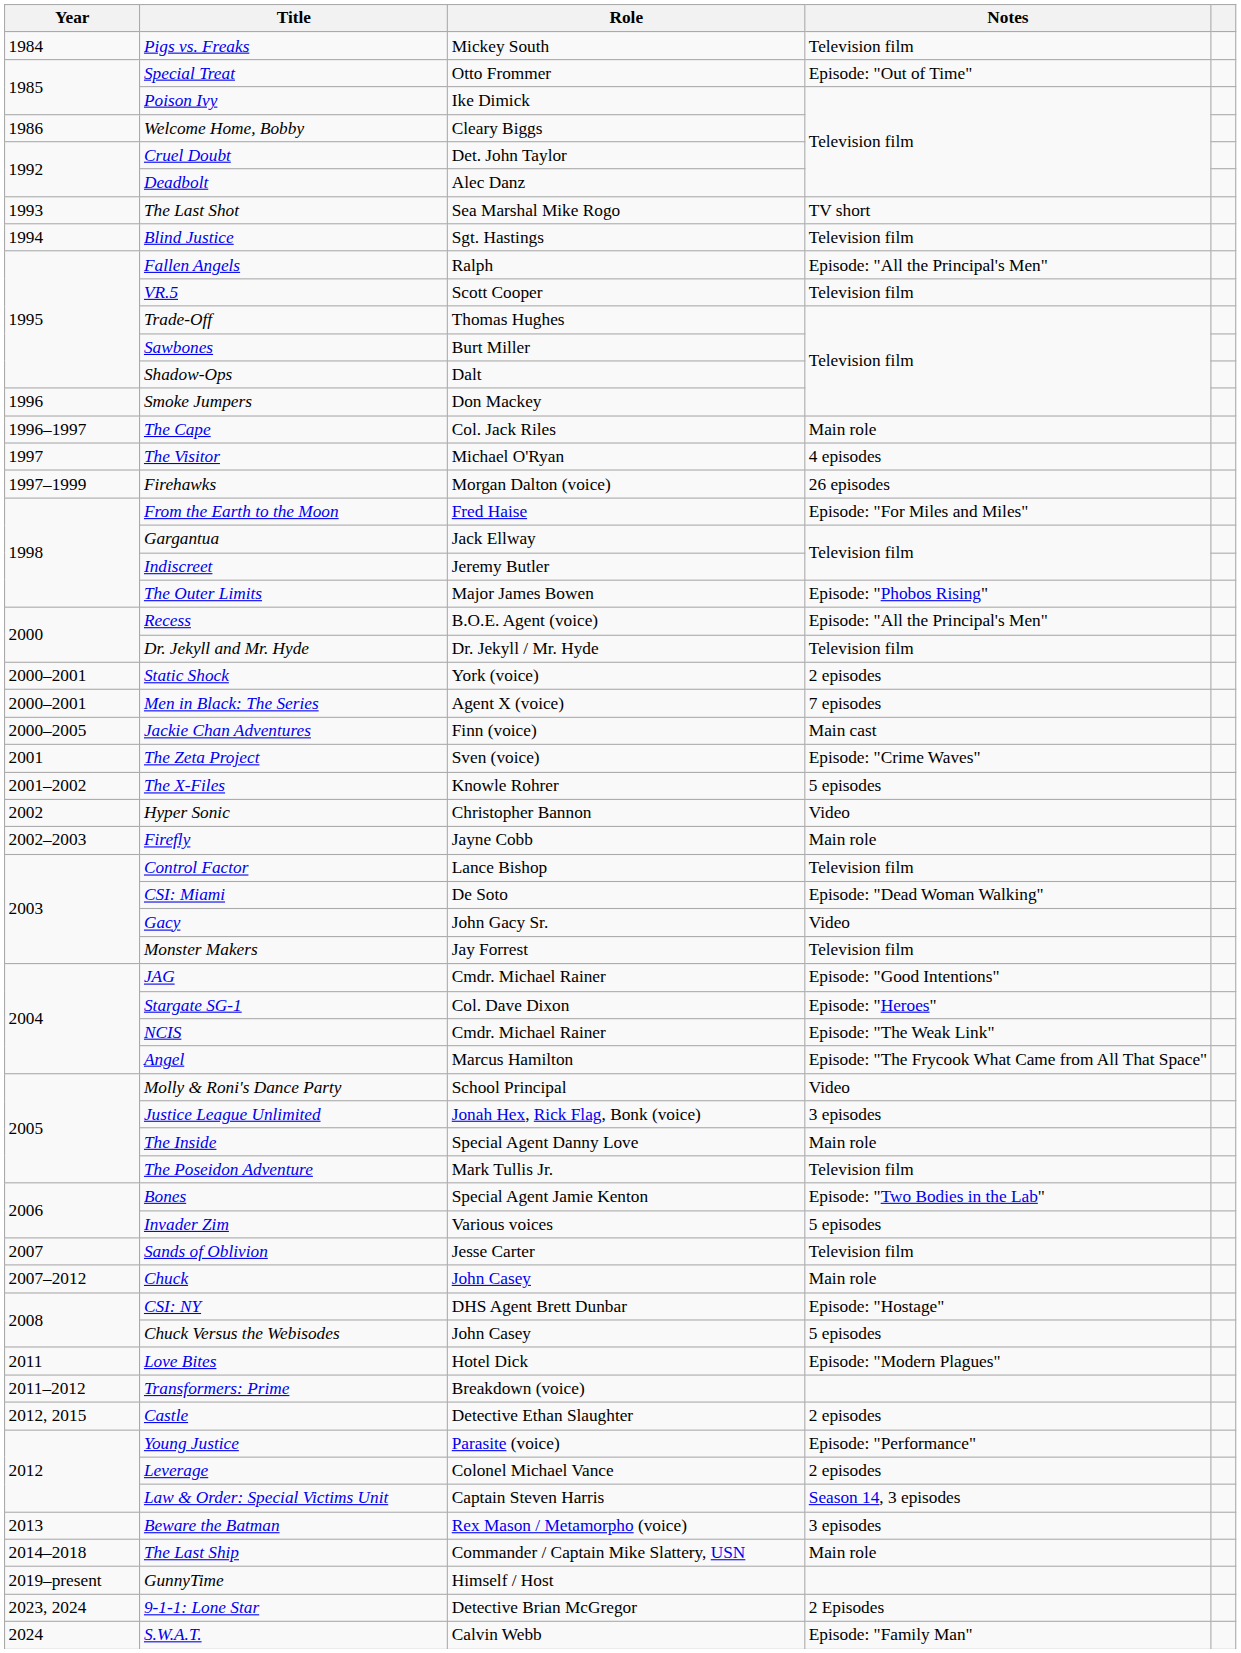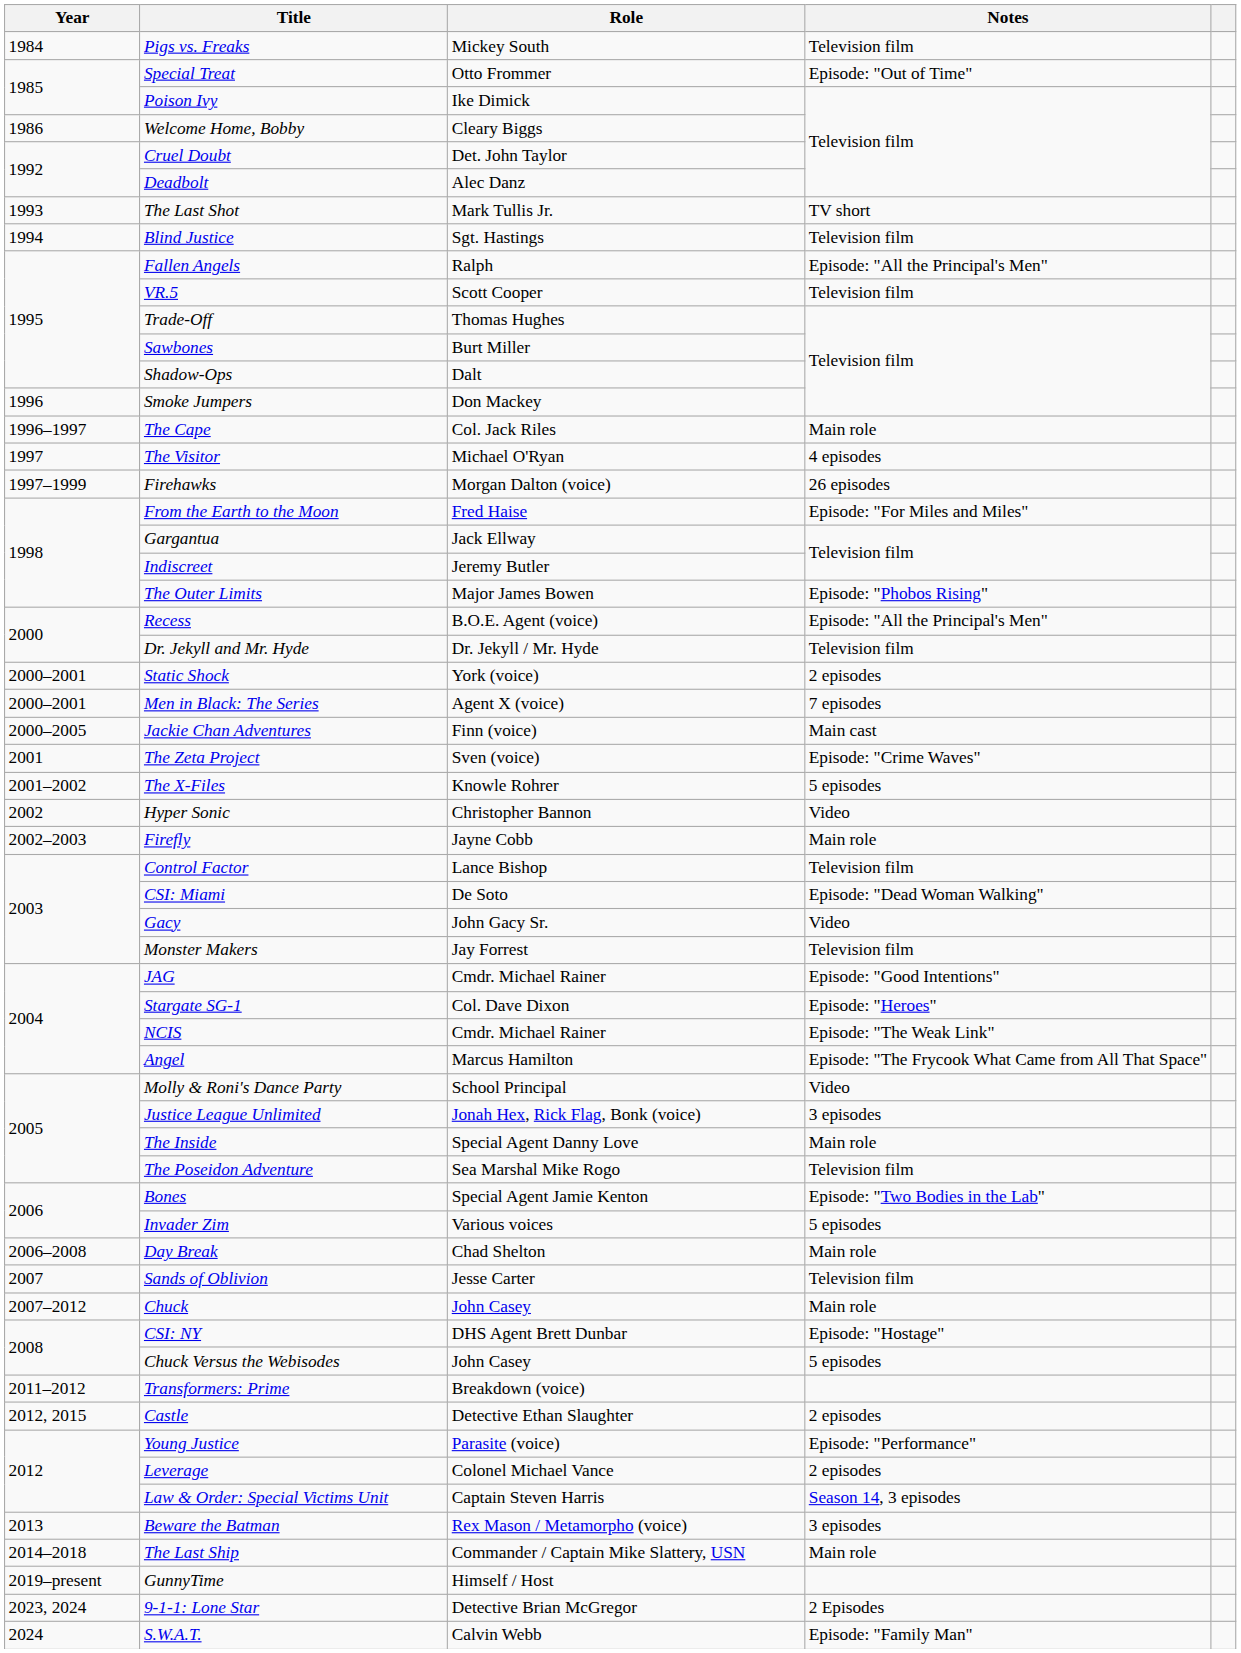The Last Shot | Role: Sea Marshal Mike Rogo -> Mark Tullis Jr.
The Poseidon Adventure | Role: Mark Tullis Jr. -> Sea Marshal Mike Rogo
+ row: 2006–2008 | Day Break | Chad Shelton | Main role
- row: 2011 | Love Bites | Hotel Dick | Episode: "Modern Plagues"
